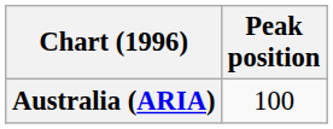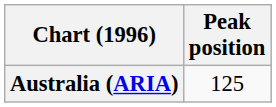Australia (ARIA) | Peak position: 100 -> 125
